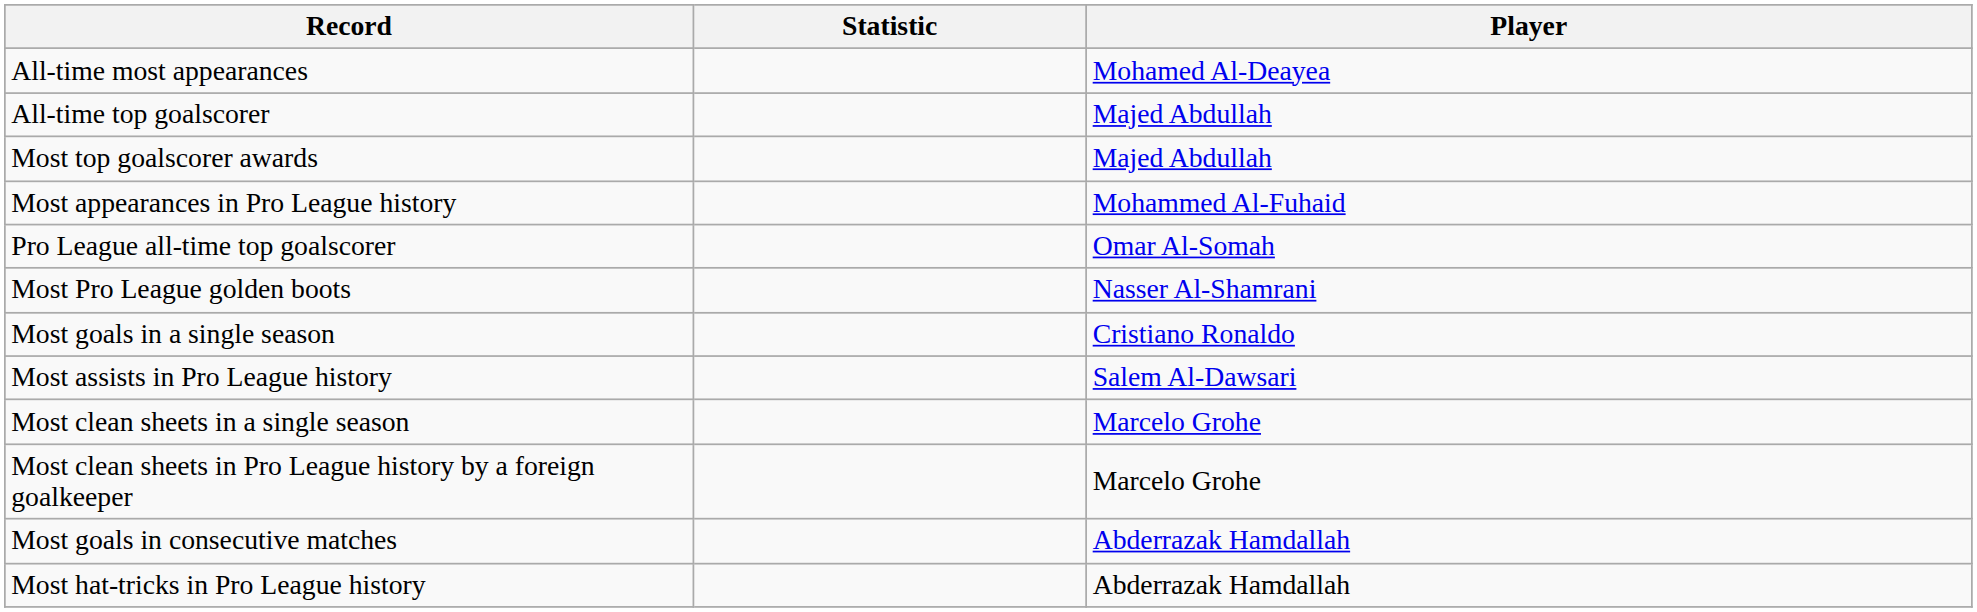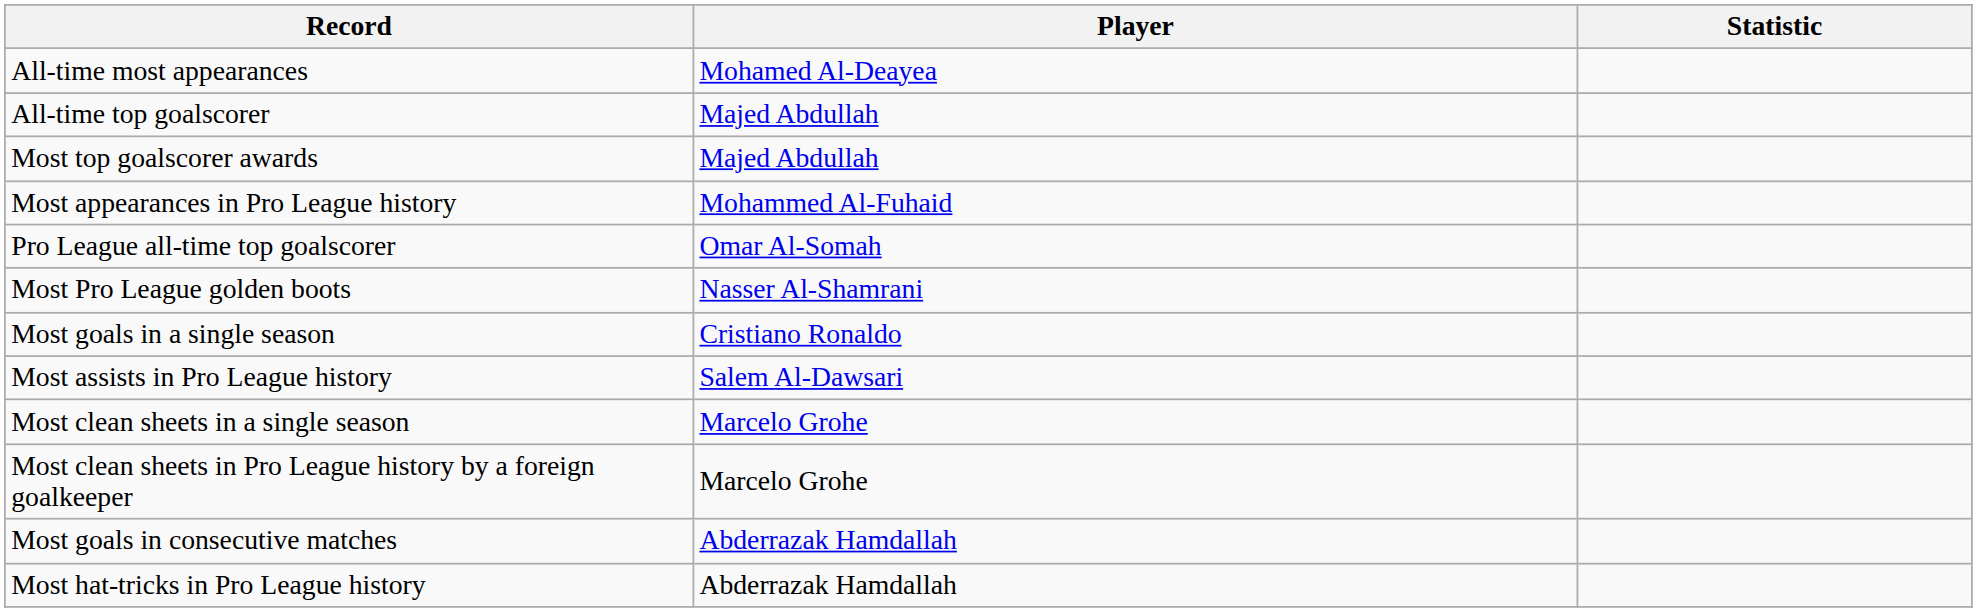columns swapped: Player <-> Statistic
